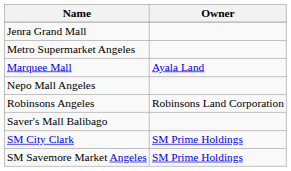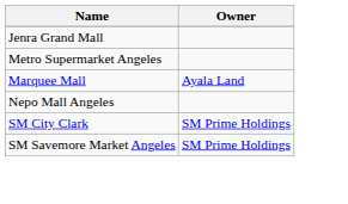- row: Robinsons Angeles | Robinsons Land Corporation
- row: Saver's Mall Balibago
